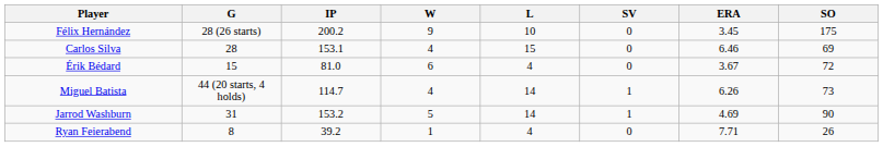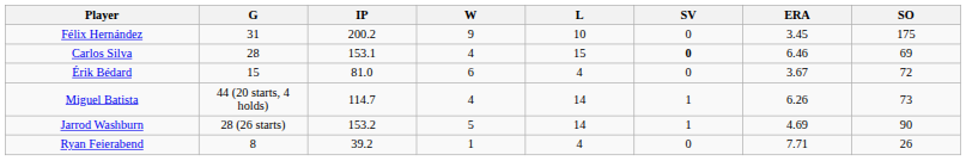Félix Hernández | G: 28 (26 starts) -> 31
Carlos Silva | SV: normal -> bold
Jarrod Washburn | G: 31 -> 28 (26 starts)
